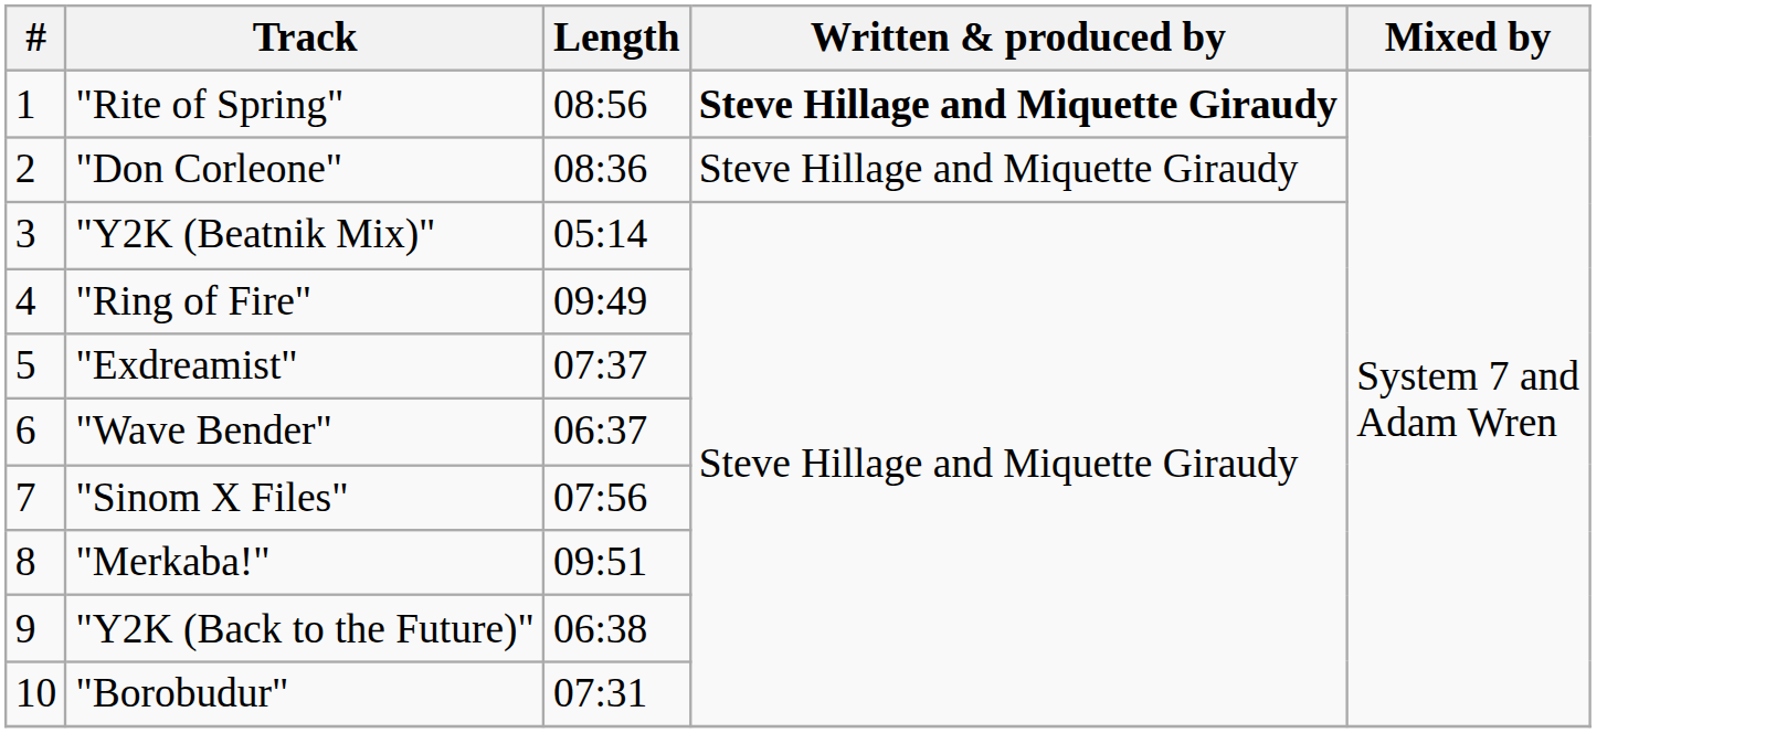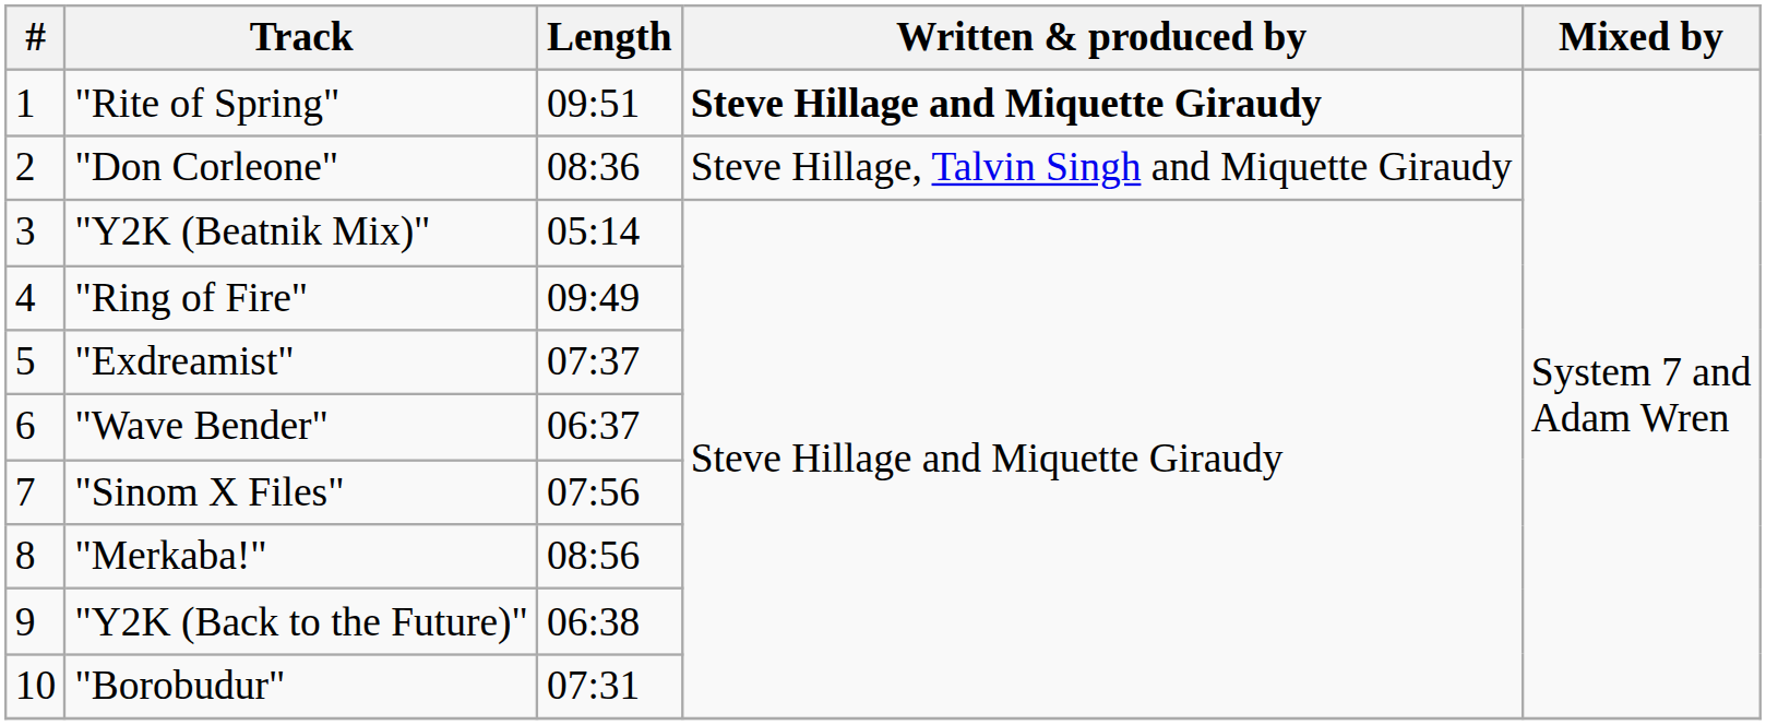"Rite of Spring" | Length: 08:56 -> 09:51
"Don Corleone" | Written & produced by: Steve Hillage and Miquette Giraudy -> Steve Hillage, Talvin Singh and Miquette Giraudy
"Merkaba!" | Length: 09:51 -> 08:56
